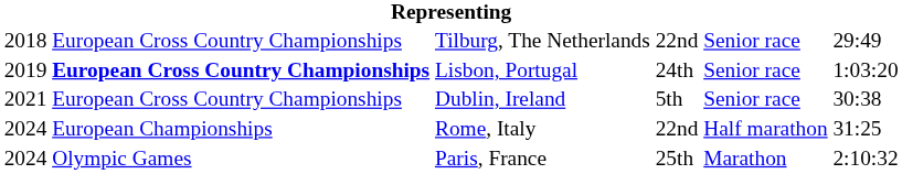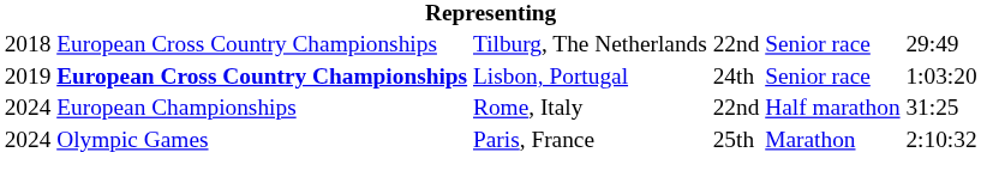- row: 2021 | European Cross Country Championships | Dublin, Ireland | 5th | Senior race | 30:38
